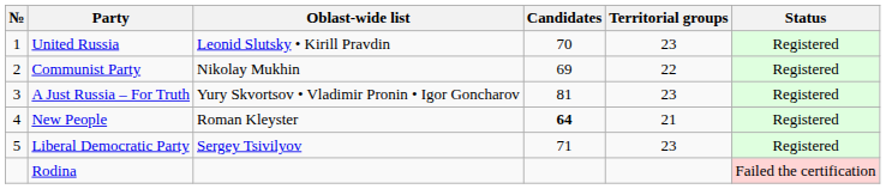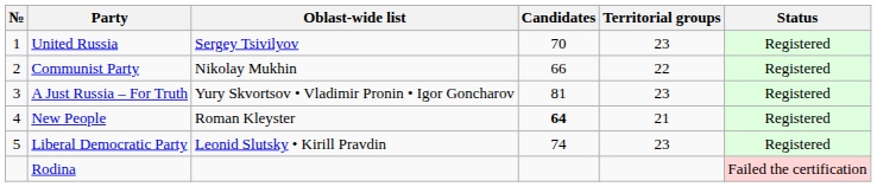United Russia | Oblast-wide list: Leonid Slutsky • Kirill Pravdin -> Sergey Tsivilyov
Communist Party | Candidates: 69 -> 66
Liberal Democratic Party | Oblast-wide list: Sergey Tsivilyov -> Leonid Slutsky • Kirill Pravdin
Liberal Democratic Party | Candidates: 71 -> 74
